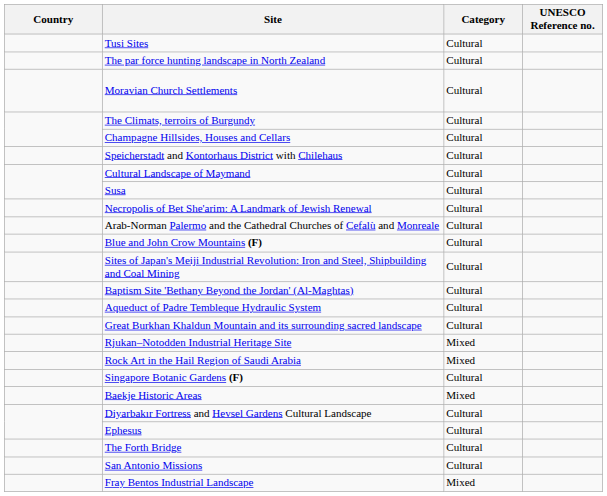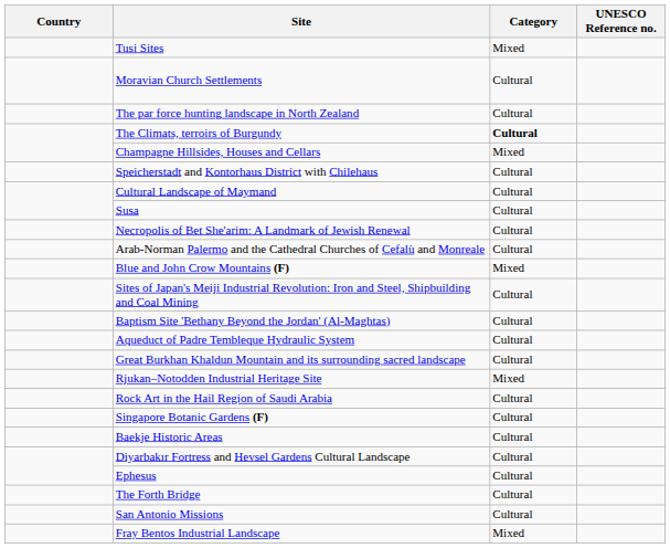Tusi Sites | Category: Cultural -> Mixed
rows swapped: Moravian Church Settlements <-> The par force hunting landscape in North Zealand
The Climats, terroirs of Burgundy | Category: normal -> bold
Champagne Hillsides, Houses and Cellars | Category: Cultural -> Mixed
Blue and John Crow Mountains (F) | Category: Cultural -> Mixed
Rock Art in the Hail Region of Saudi Arabia | Category: Mixed -> Cultural
Baekje Historic Areas | Category: Mixed -> Cultural
